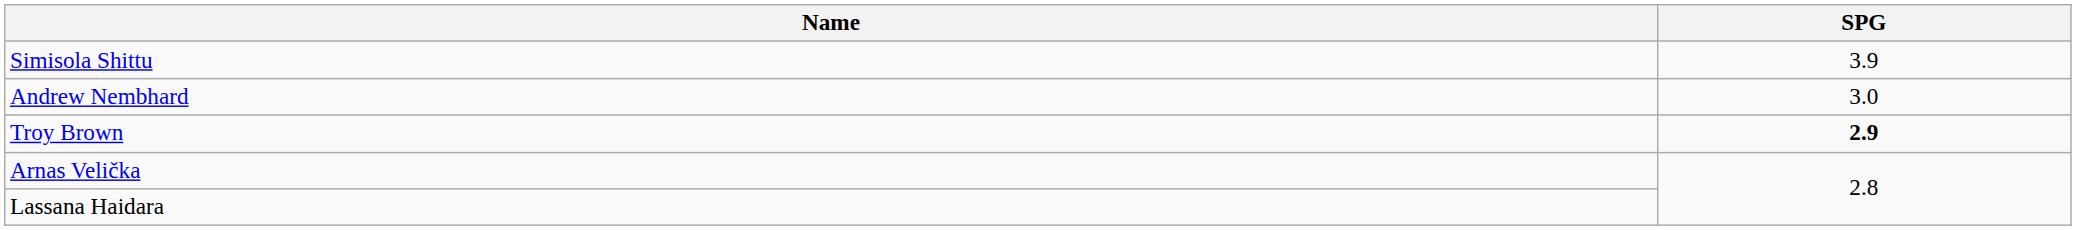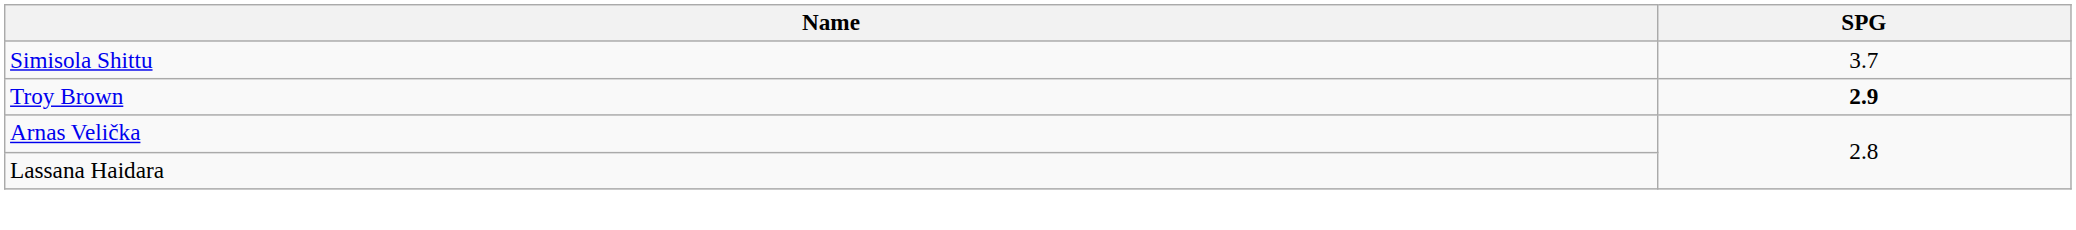Simisola Shittu | SPG: 3.9 -> 3.7
- row: Andrew Nembhard | 3.0
